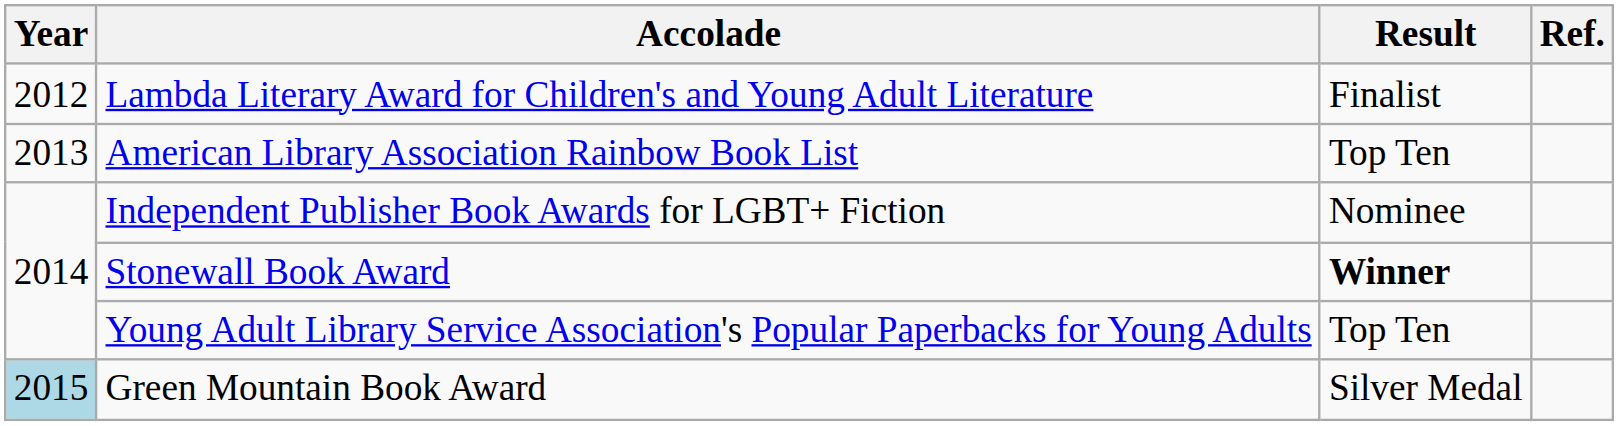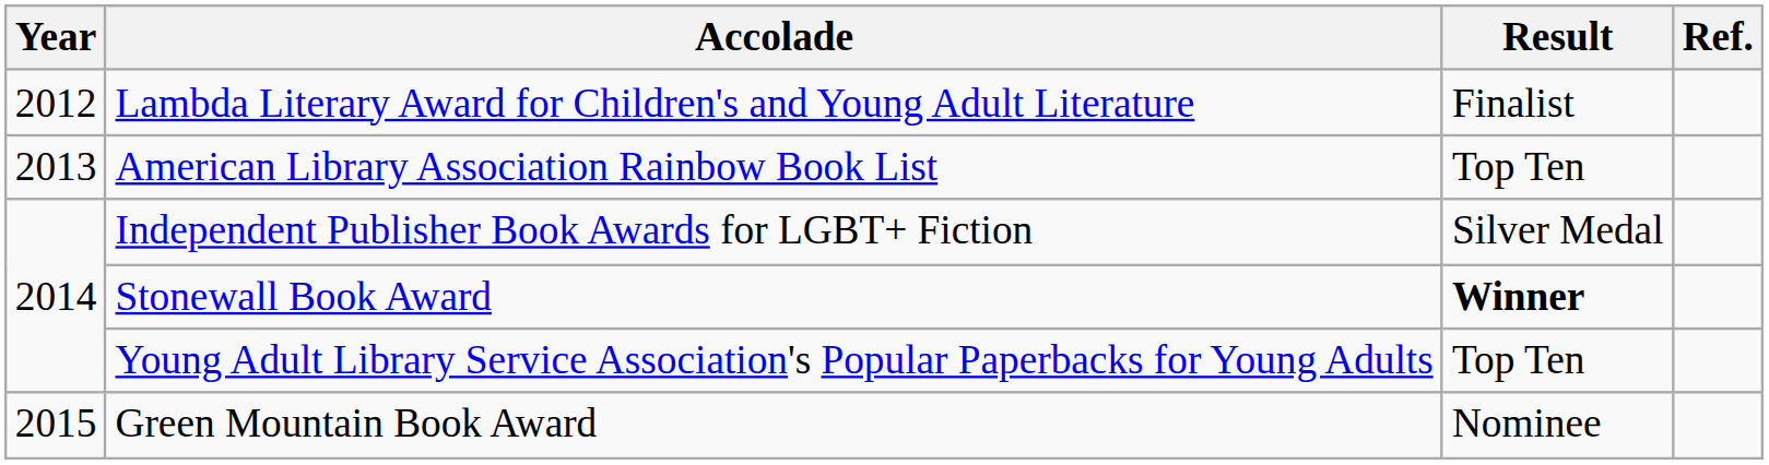Independent Publisher Book Awards for LGBT+ Fiction | Result: Nominee -> Silver Medal
Green Mountain Book Award | Year: lightblue background -> no background
Green Mountain Book Award | Result: Silver Medal -> Nominee
